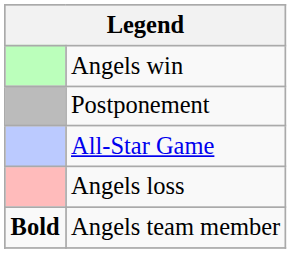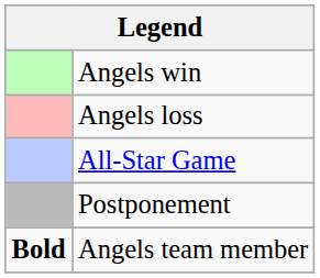rows swapped: Angels loss <-> Postponement
